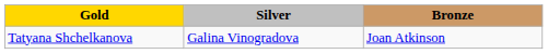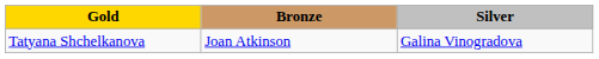columns swapped: Silver <-> Bronze
